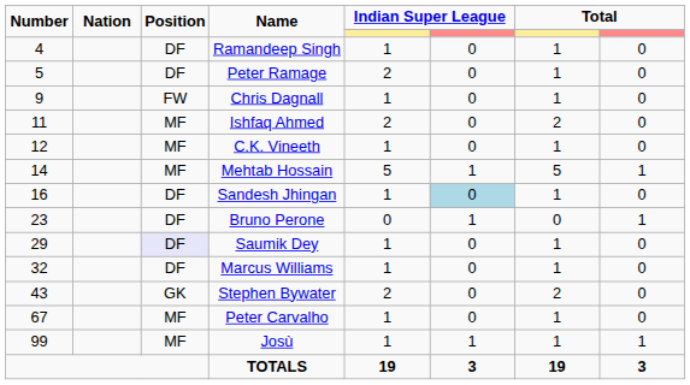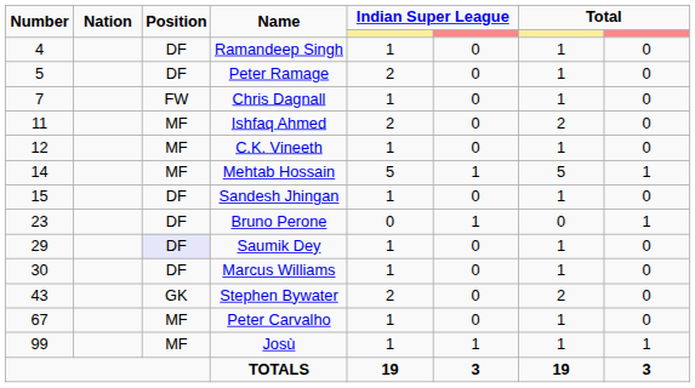Chris Dagnall | Number: 9 -> 7
Sandesh Jhingan | Number: 16 -> 15
Sandesh Jhingan | column 6: lightblue background -> no background
Marcus Williams | Number: 32 -> 30
